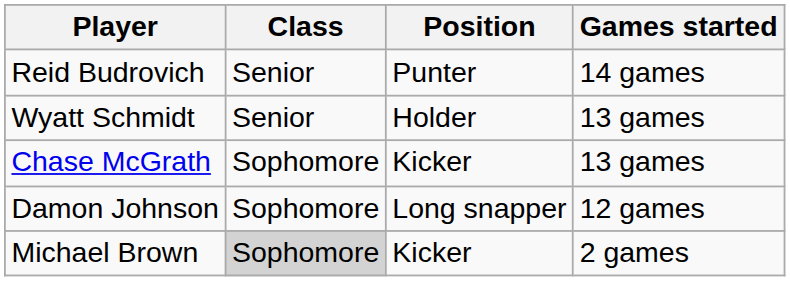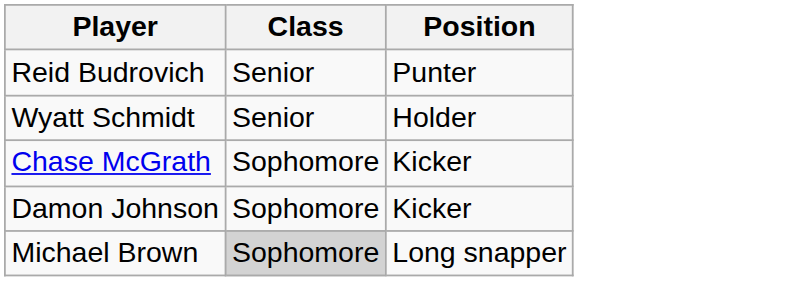- column: Games started | 14 games | 13 games | 13 games | 12 games | 2 games
Damon Johnson | Position: Long snapper -> Kicker
Michael Brown | Position: Kicker -> Long snapper
